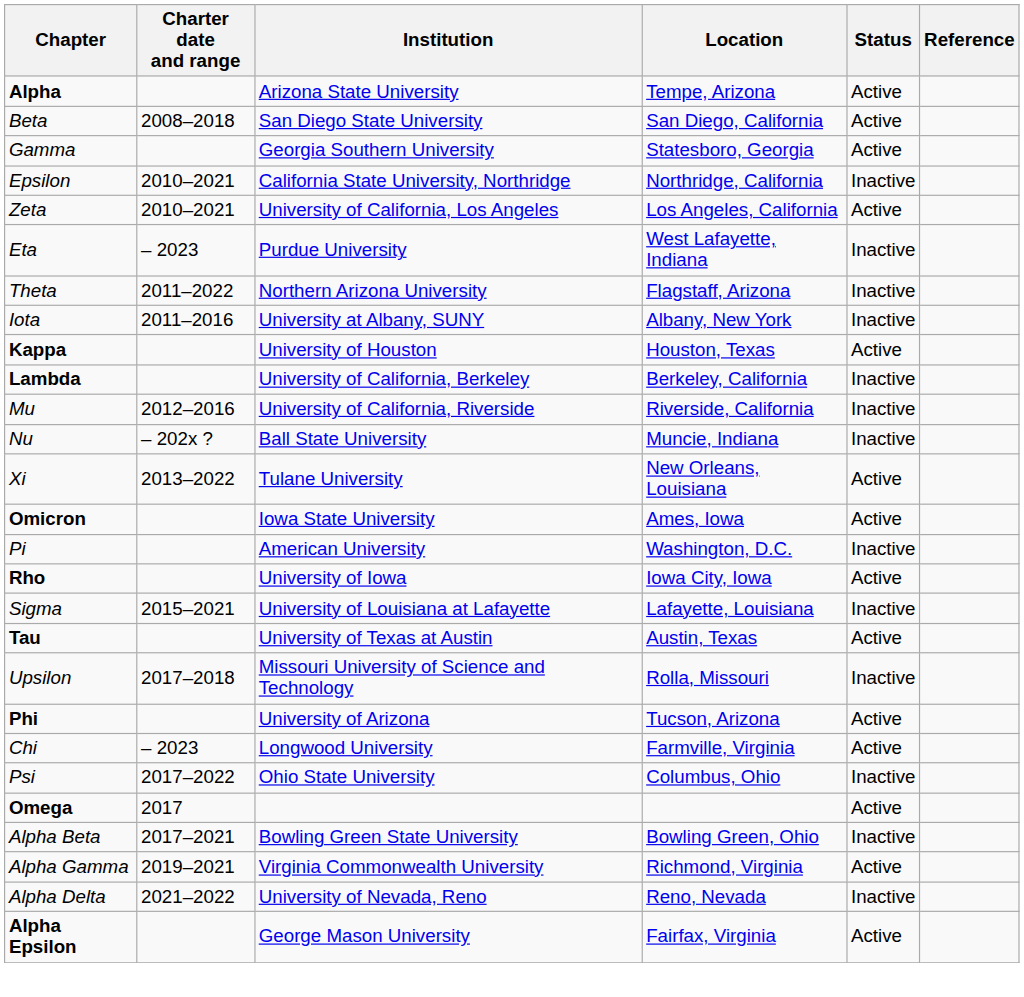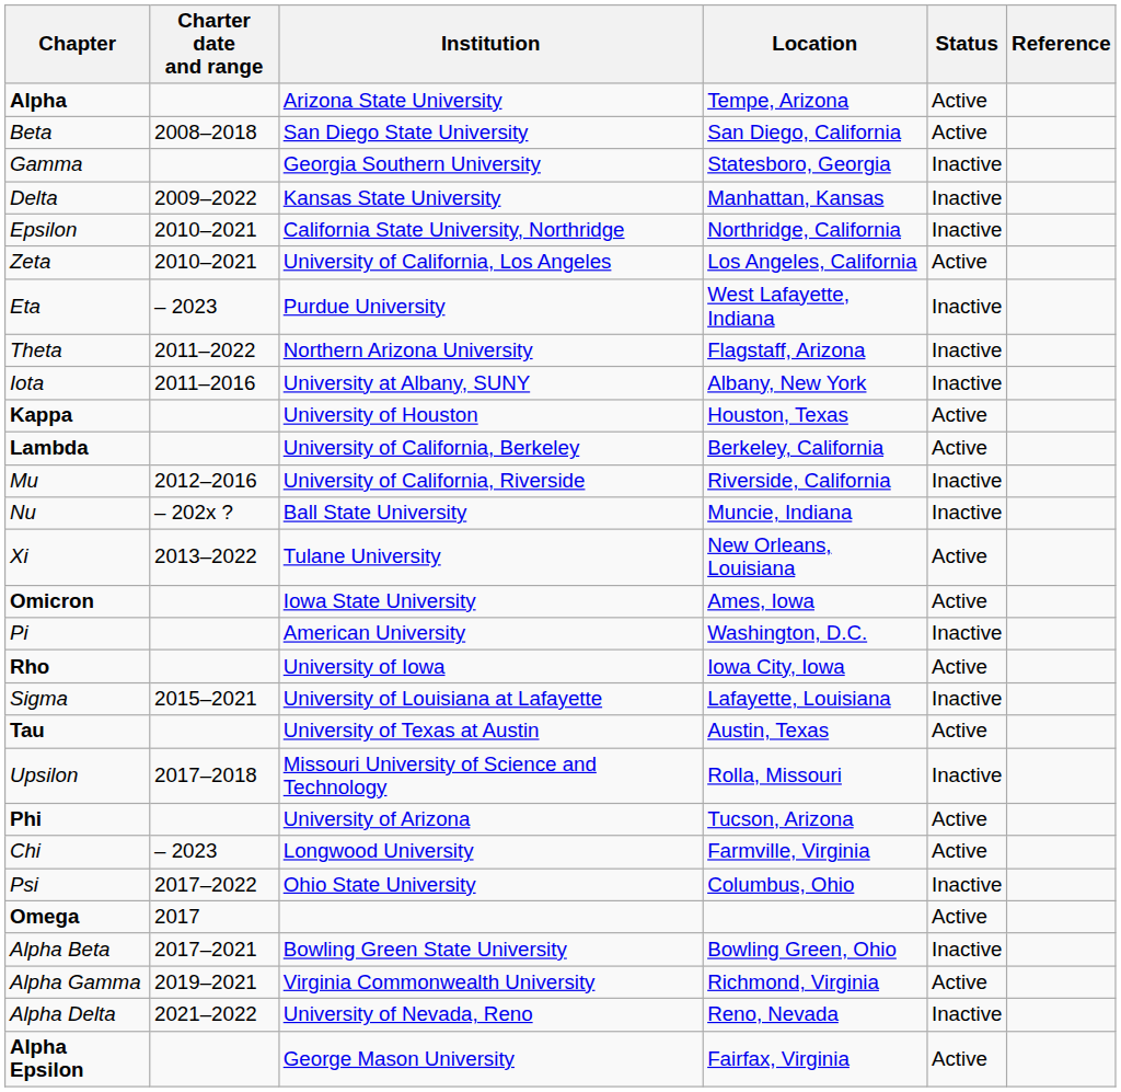Gamma | Status: Active -> Inactive
+ row: Delta | 2009–2022 | Kansas State University | Manhattan, Kansas | Inactive
Lambda | Status: Inactive -> Active
